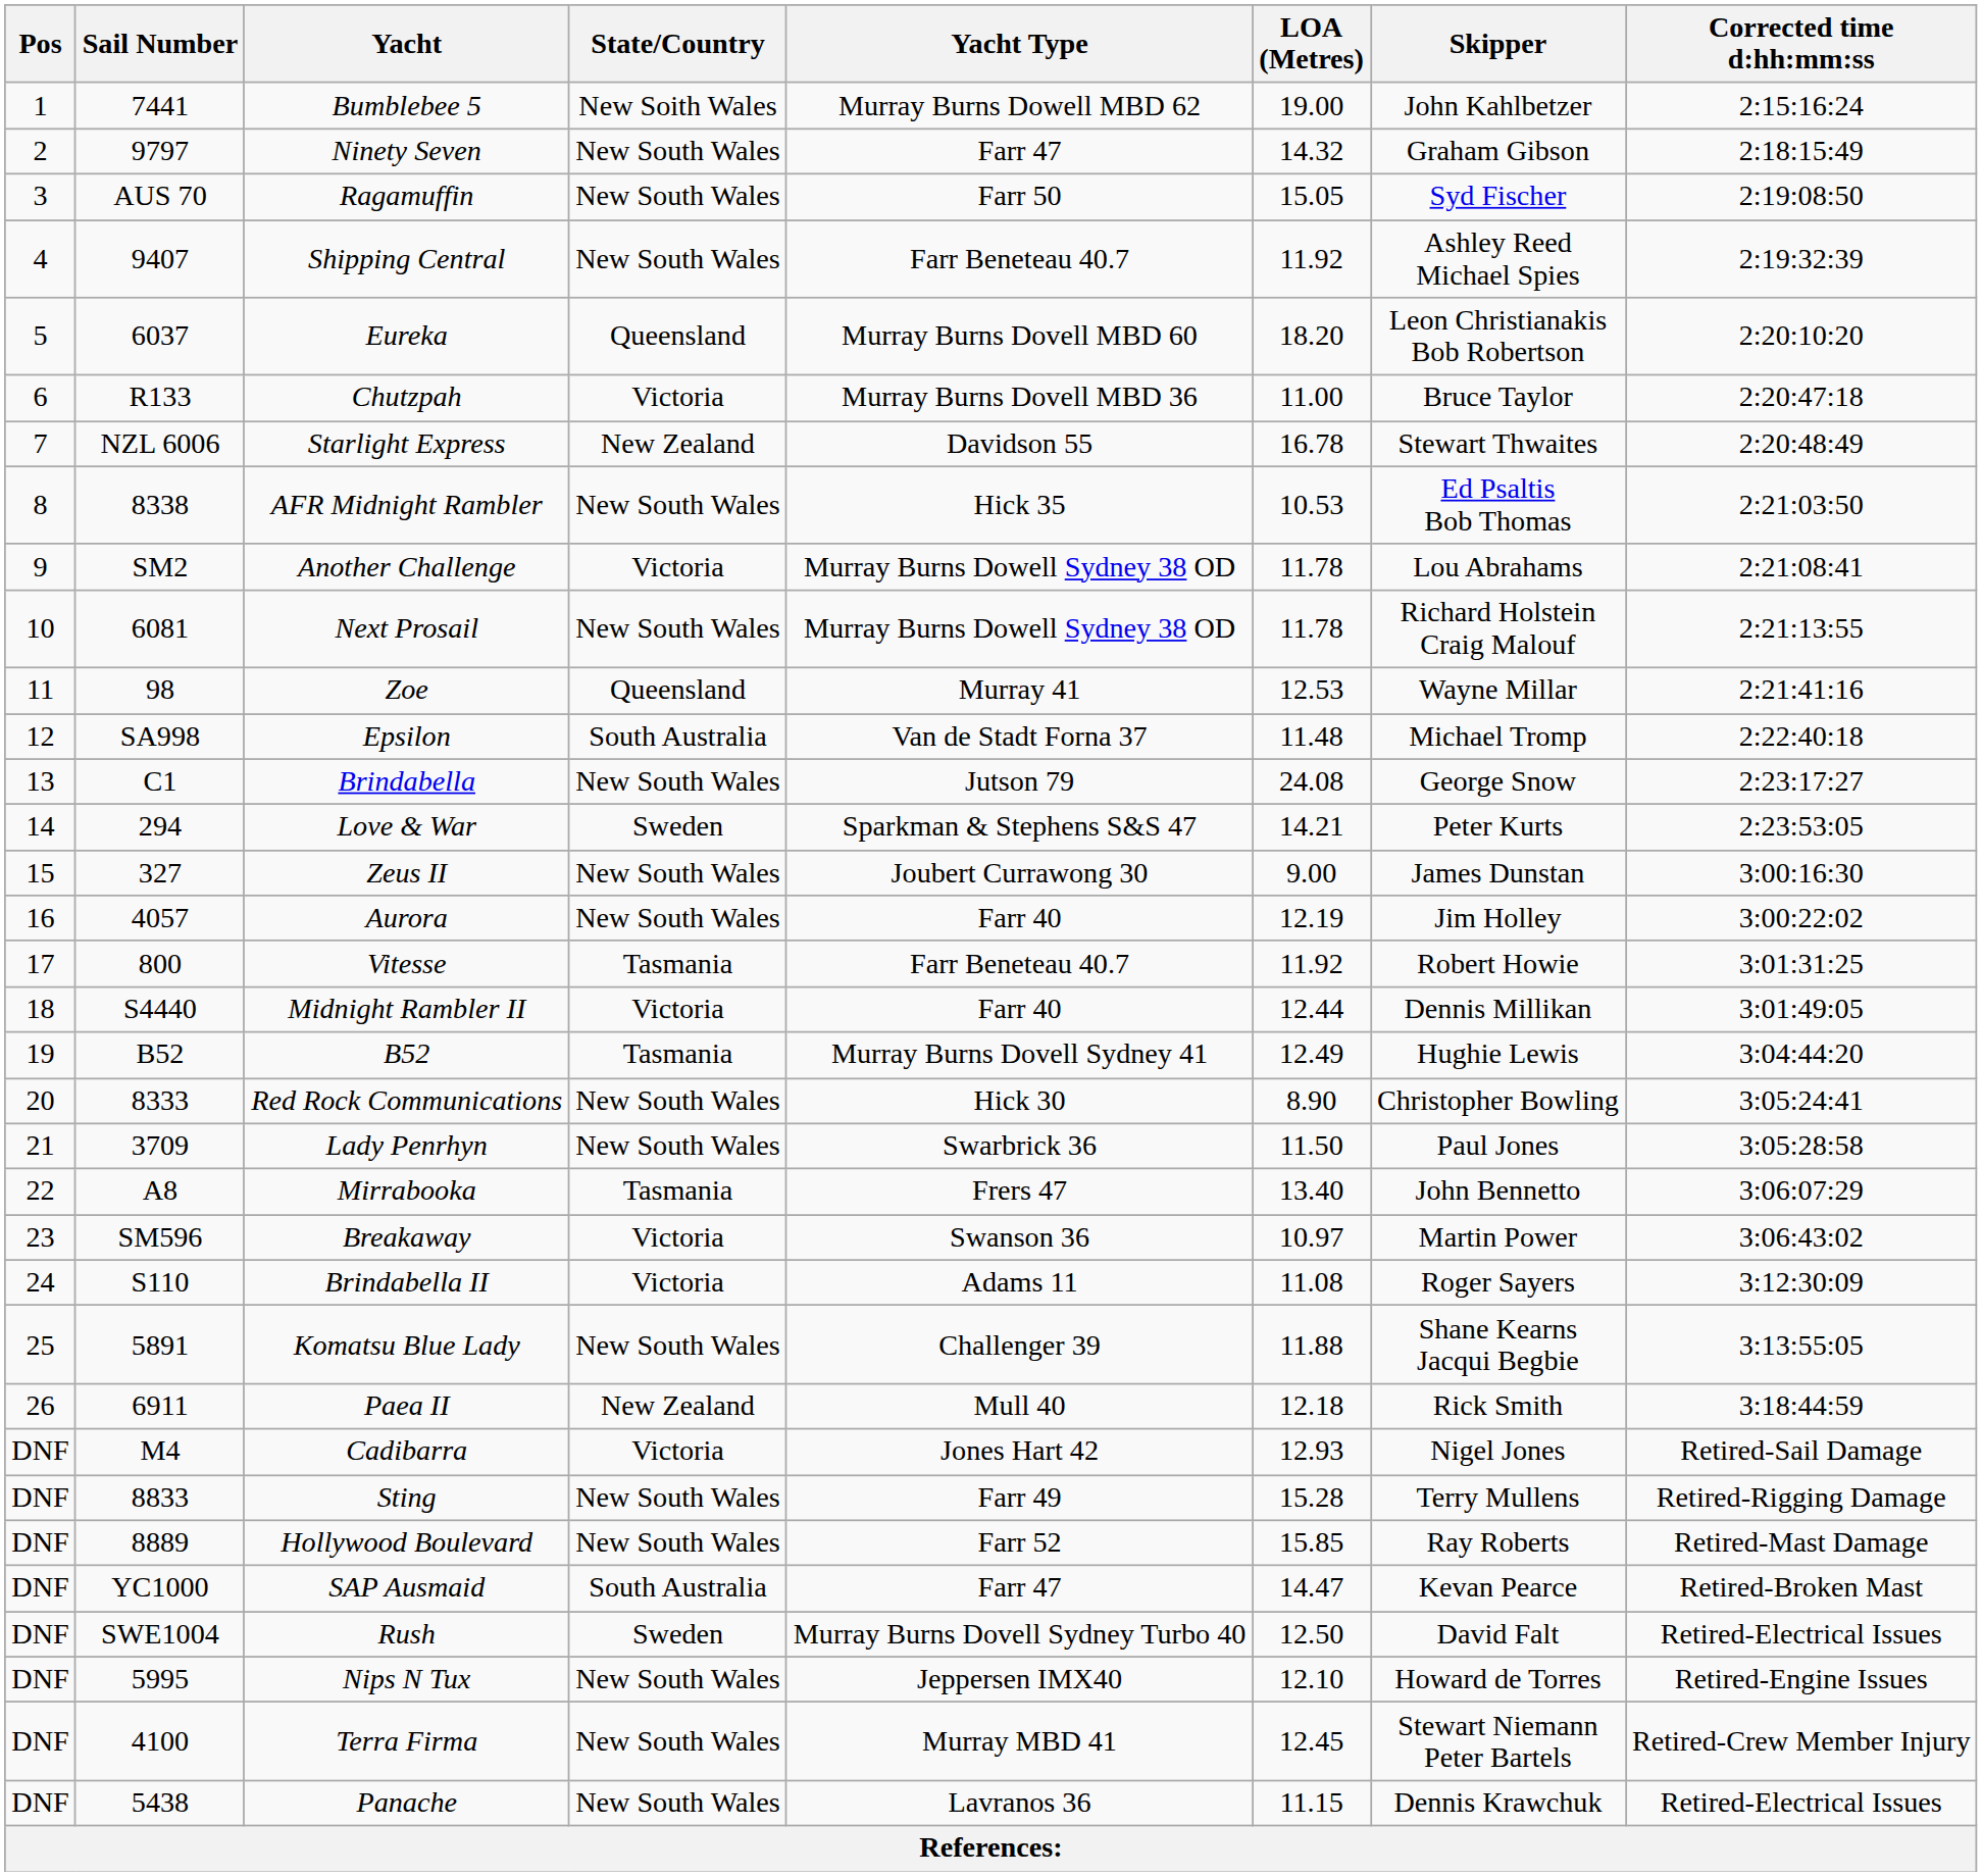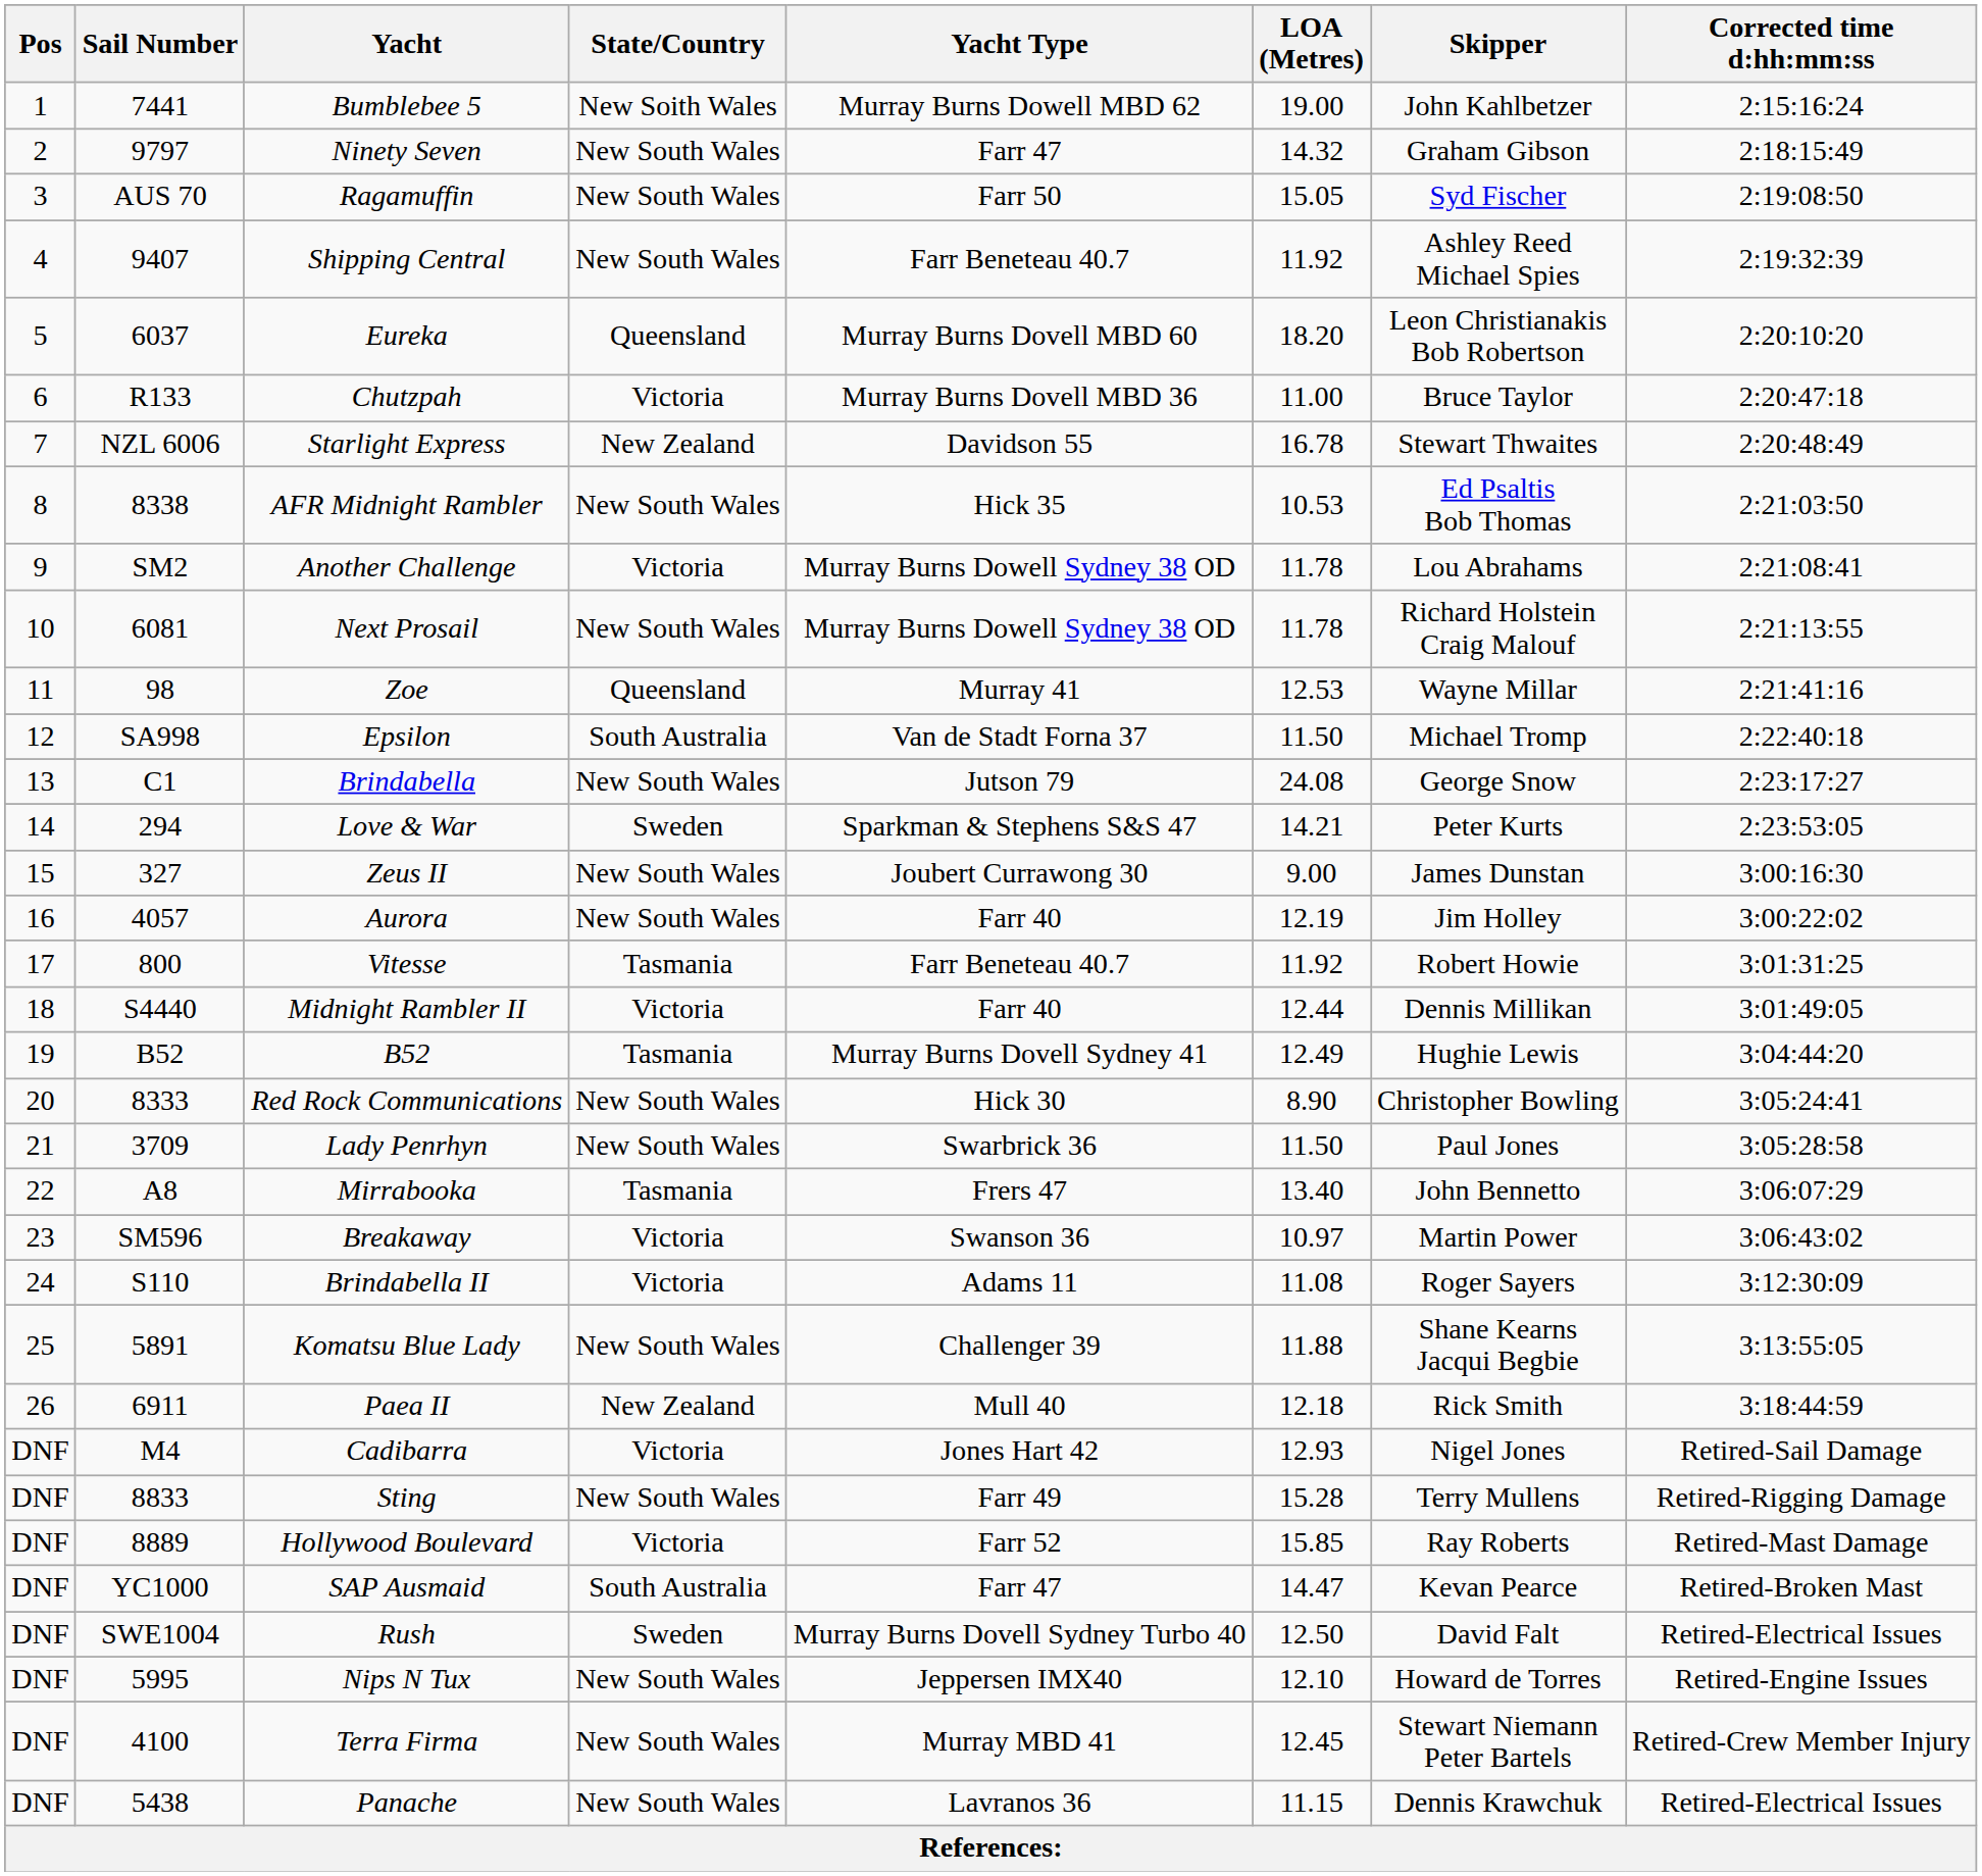Epsilon | LOA (Metres): 11.48 -> 11.50
Hollywood Boulevard | State/Country: New South Wales -> Victoria
